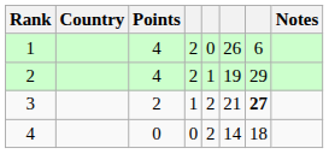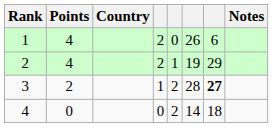columns swapped: Country <-> Points
3 | column 6: 21 -> 28
